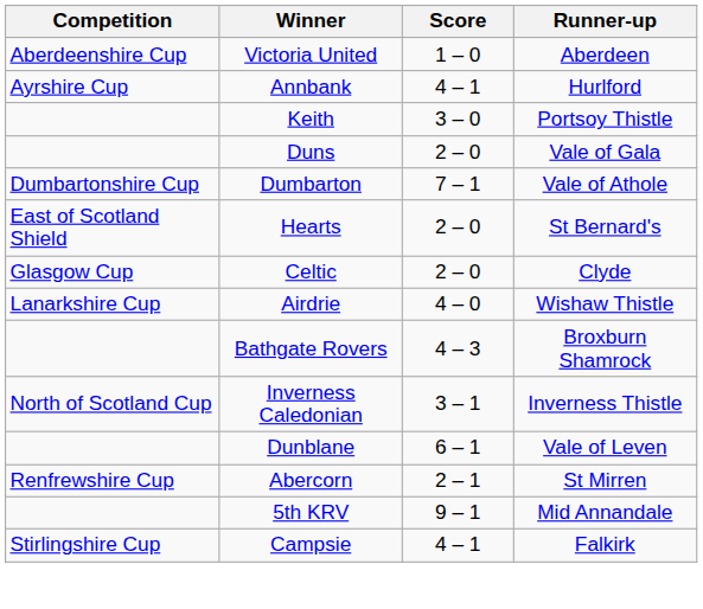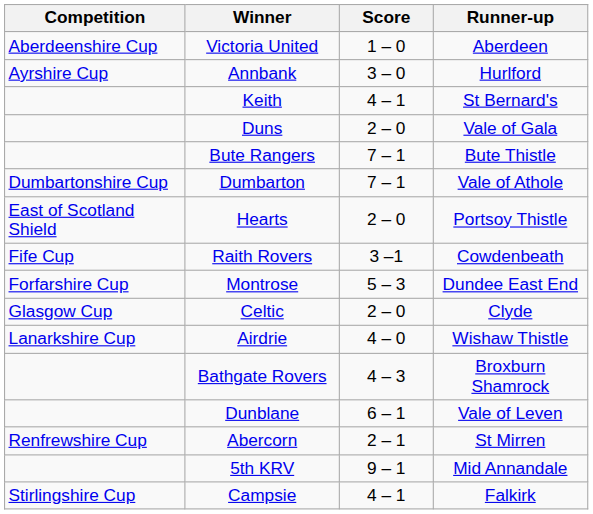Annbank | Score: 4 – 1 -> 3 – 0
Keith | Score: 3 – 0 -> 4 – 1
Keith | Runner-up: Portsoy Thistle -> St Bernard's
+ row: Bute Rangers | 7 – 1 | Bute Thistle
Hearts | Runner-up: St Bernard's -> Portsoy Thistle
+ row: Fife Cup | Raith Rovers | 3 –1 | Cowdenbeath
+ row: Forfarshire Cup | Montrose | 5 – 3 | Dundee East End
- row: North of Scotland Cup | Inverness Caledonian | 3 – 1 | Inverness Thistle
